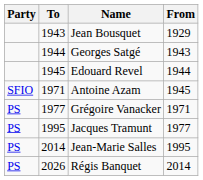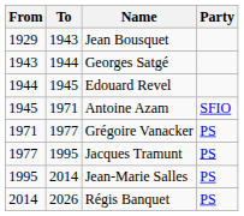columns swapped: From <-> Party
